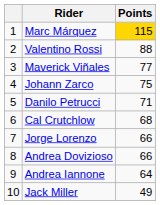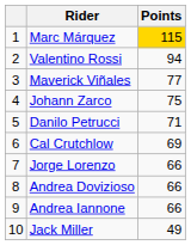Valentino Rossi | Points: 88 -> 94
Cal Crutchlow | Points: 68 -> 69
Andrea Iannone | Points: 64 -> 66
